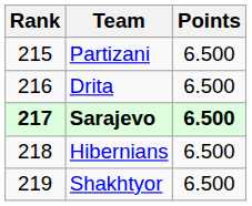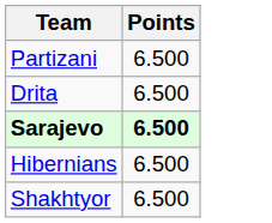- column: Rank | 215 | 216 | 217 | 218 | 219
